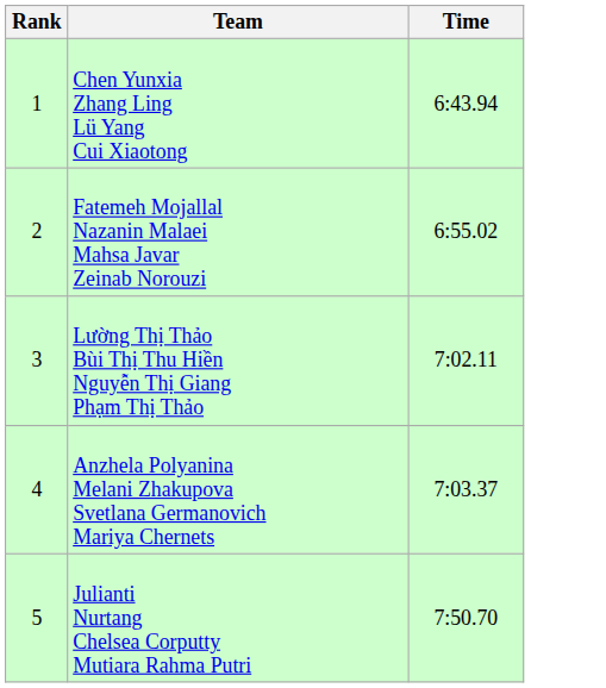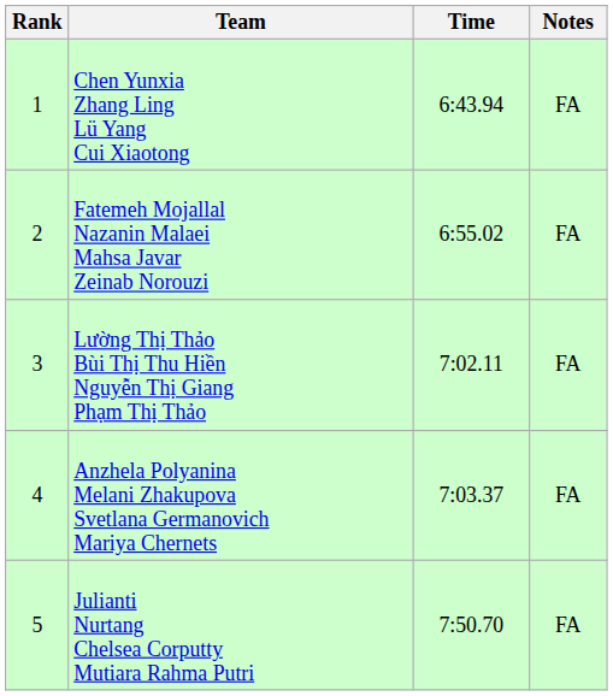+ column: Notes | FA | FA | FA | FA | FA
